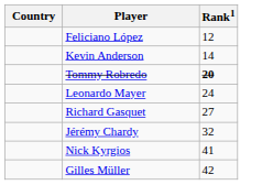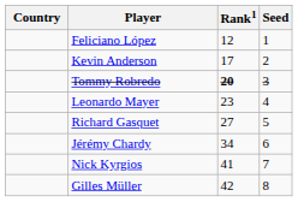+ column: Seed | 1 | 2 | 3 | 4 | 5 | 6 | 7 | 8
Kevin Anderson | Rank1: 14 -> 17
Leonardo Mayer | Rank1: 24 -> 23
Jérémy Chardy | Rank1: 32 -> 34
